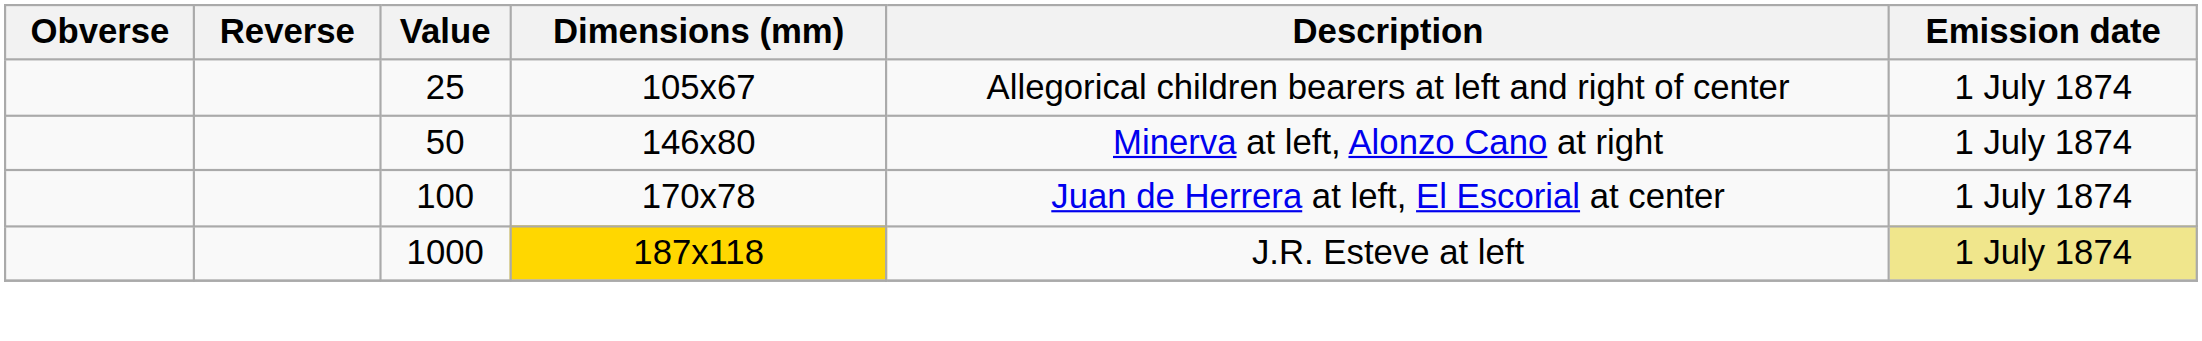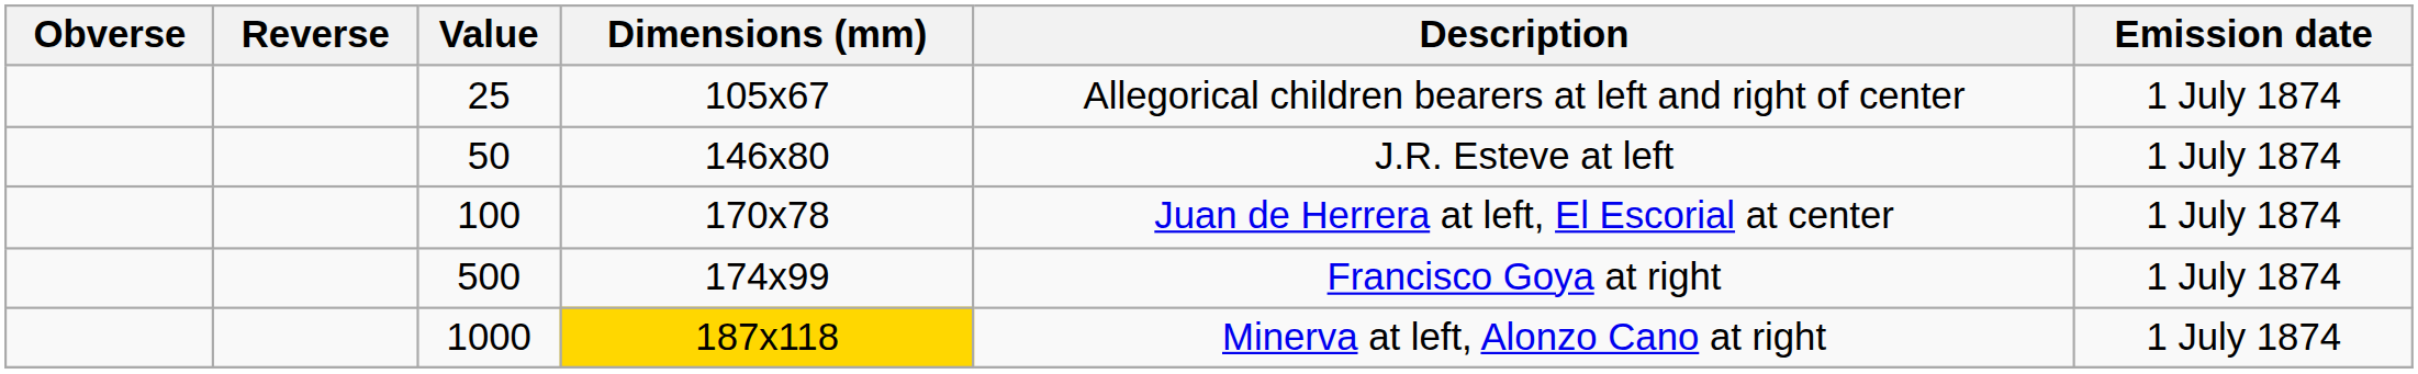50 | Description: Minerva at left, Alonzo Cano at right -> J.R. Esteve at left
+ row: 500 | 174x99 | Francisco Goya at right | 1 July 1874
1000 | Description: J.R. Esteve at left -> Minerva at left, Alonzo Cano at right
1000 | Emission date: khaki background -> no background
